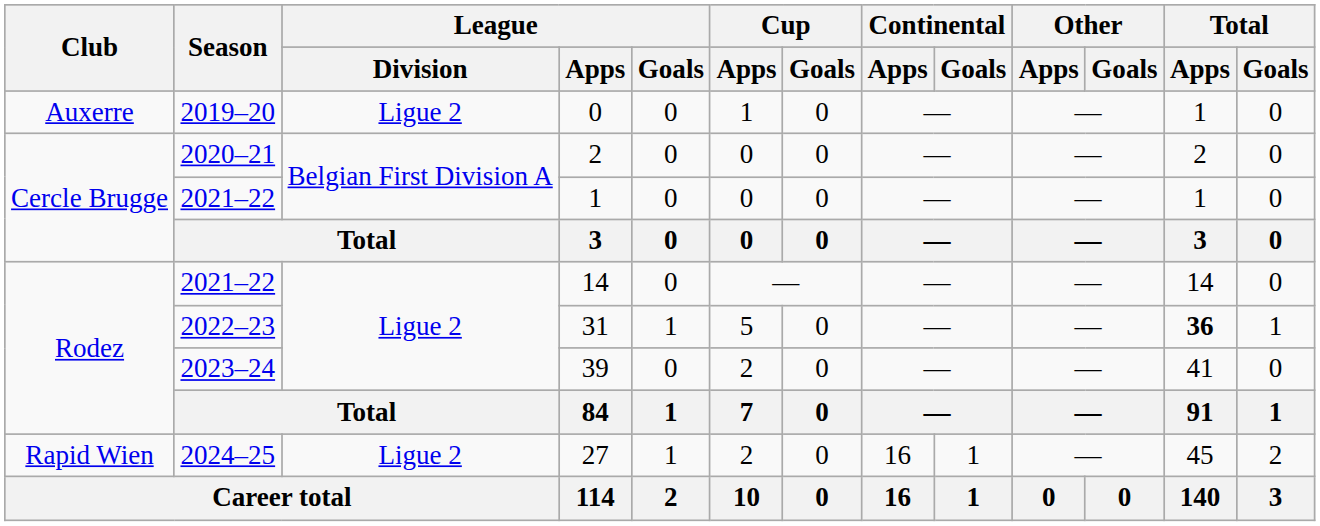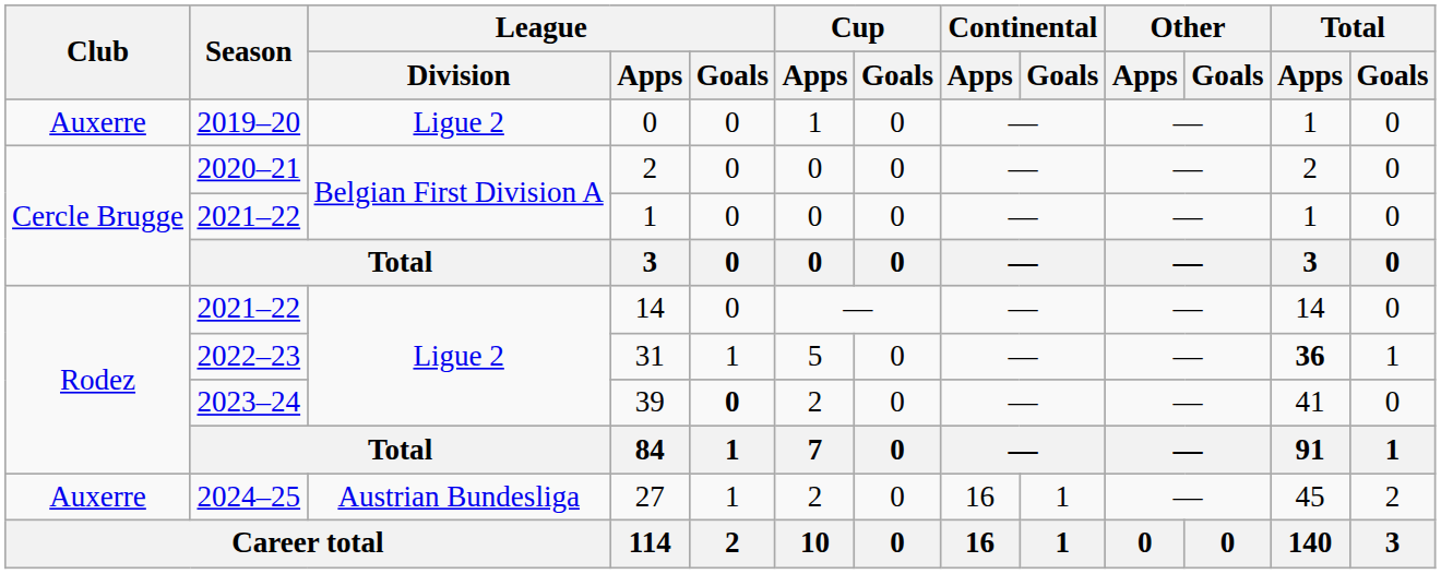39 | League / Goals: normal -> bold
27 | Club: Rapid Wien -> Auxerre
27 | League / Division: Ligue 2 -> Austrian Bundesliga
